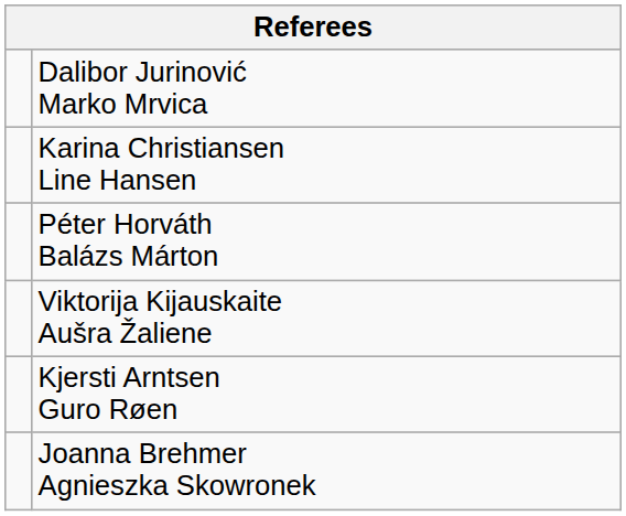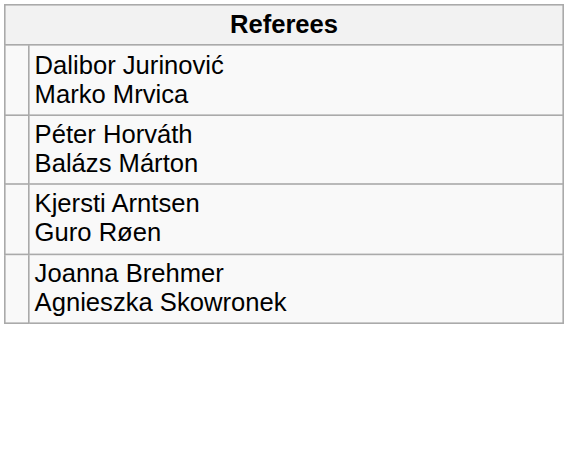- row: Karina Christiansen Line Hansen
- row: Viktorija Kijauskaite Aušra Žaliene
